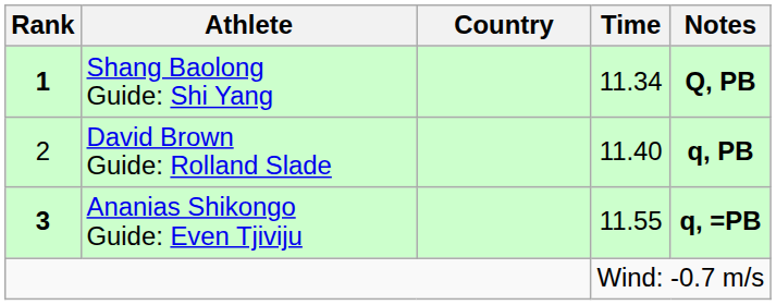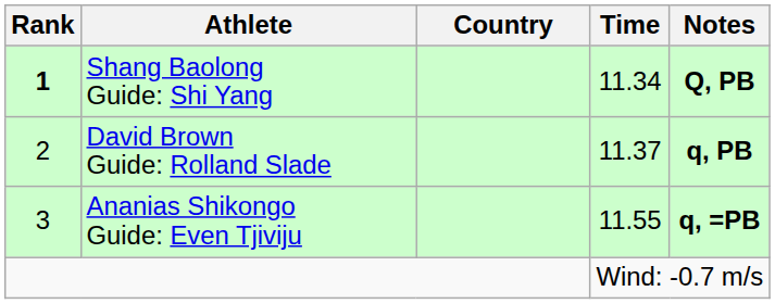David Brown Guide: Rolland Slade | Time: 11.40 -> 11.37
Ananias Shikongo Guide: Even Tjiviju | Rank: bold -> normal
